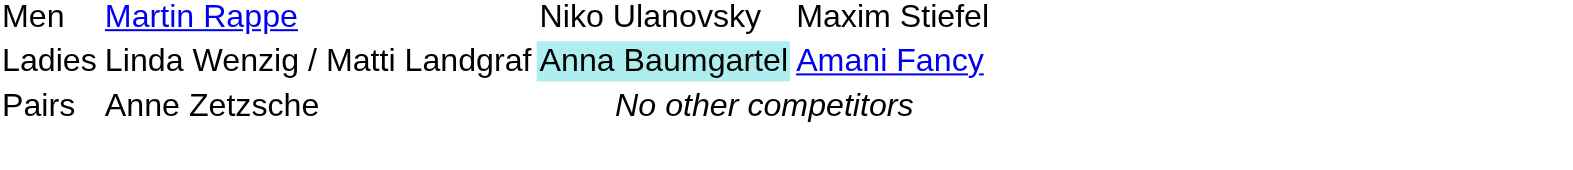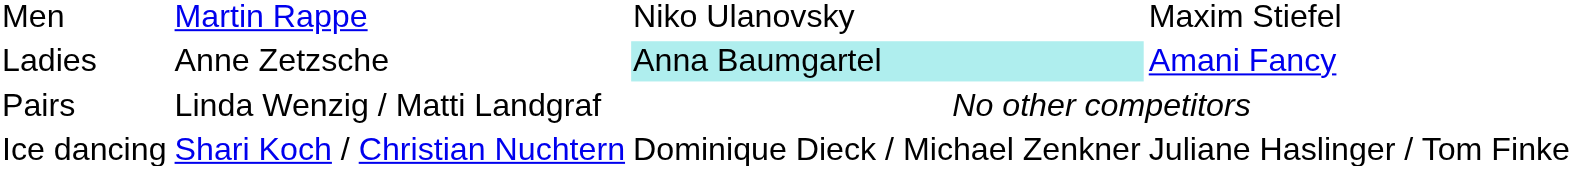Ladies | column 2: Linda Wenzig / Matti Landgraf -> Anne Zetzsche
Pairs | column 2: Anne Zetzsche -> Linda Wenzig / Matti Landgraf
+ row: Ice dancing | Shari Koch / Christian Nuchtern | Dominique Dieck / Michael Zenkner | Juliane Haslinger / Tom Finke
